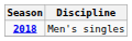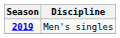Men's singles | Season: 2018 -> 2019
